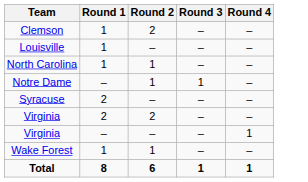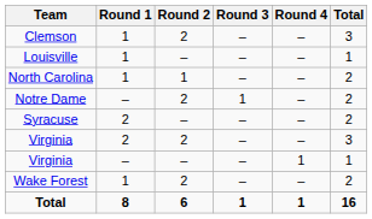+ column: Total | 3 | 1 | 2 | 2 | 2 | 3 | 1 | 2 | 16
Notre Dame | Round 2: 1 -> 2
Wake Forest | Round 2: 1 -> 2
